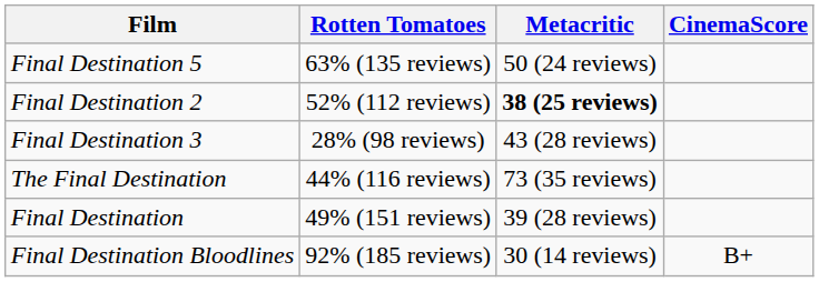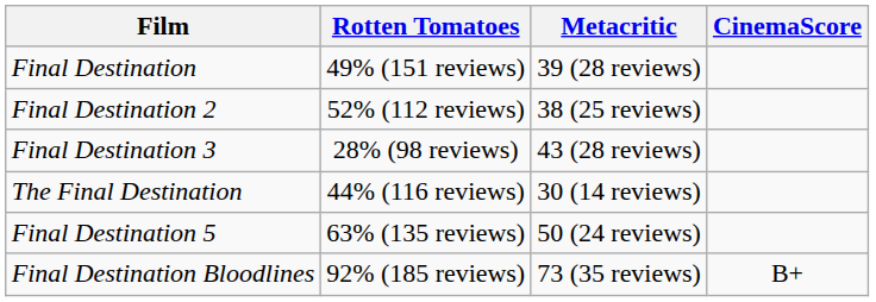rows swapped: Final Destination <-> Final Destination 5
Final Destination 2 | Metacritic: bold -> normal
The Final Destination | Metacritic: 73 (35 reviews) -> 30 (14 reviews)
Final Destination Bloodlines | Metacritic: 30 (14 reviews) -> 73 (35 reviews)
